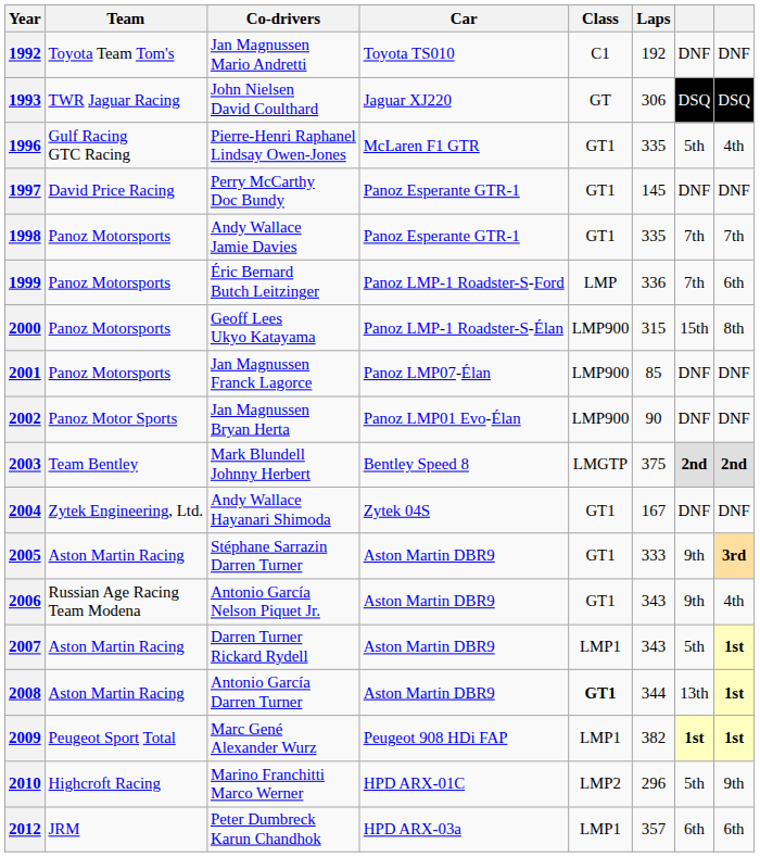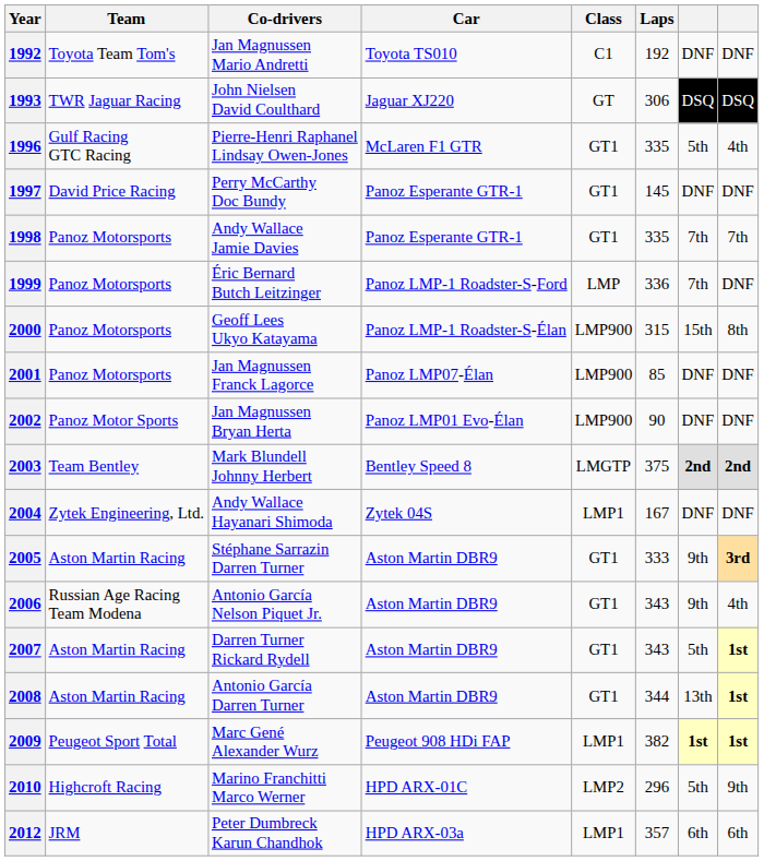1999 | column 8: 6th -> DNF
2004 | Class: GT1 -> LMP1
2007 | Class: LMP1 -> GT1
2008 | Class: bold -> normal
